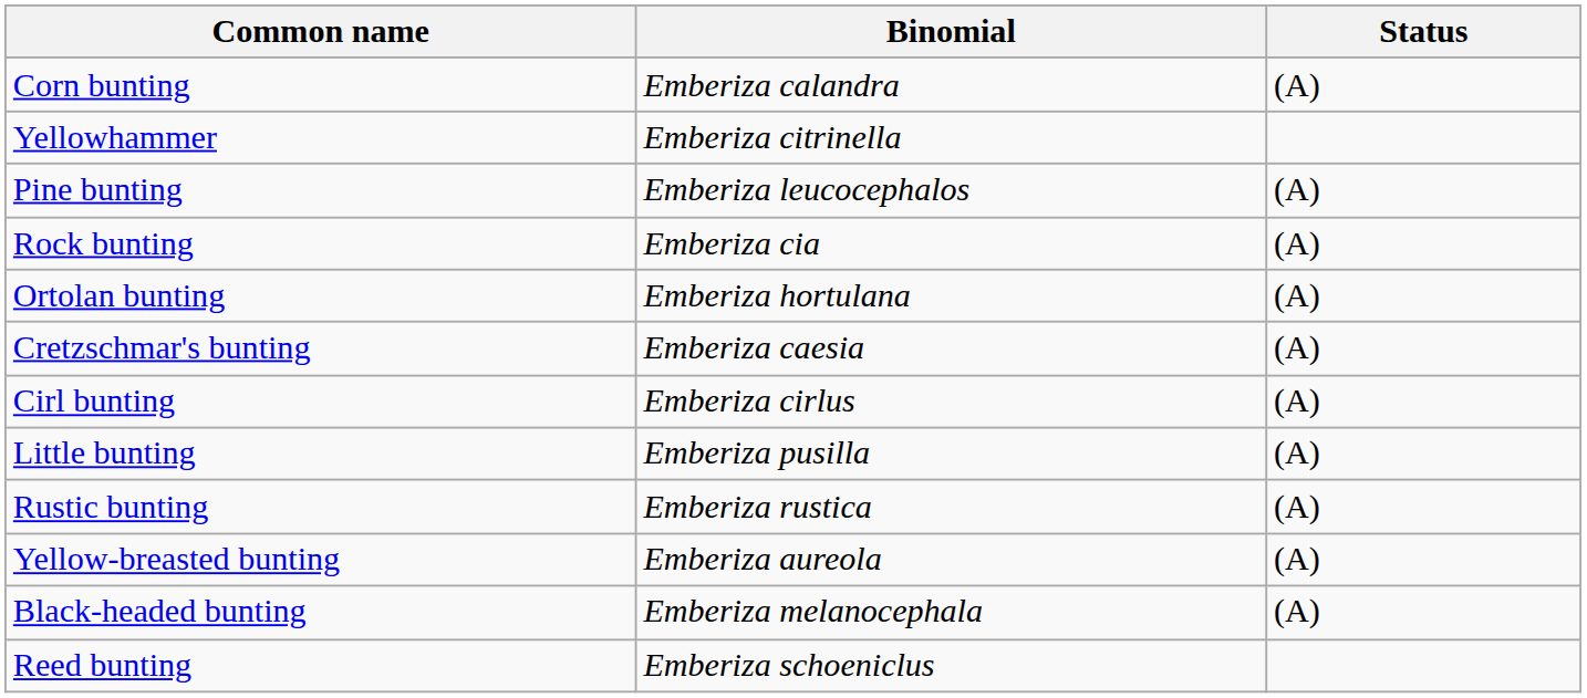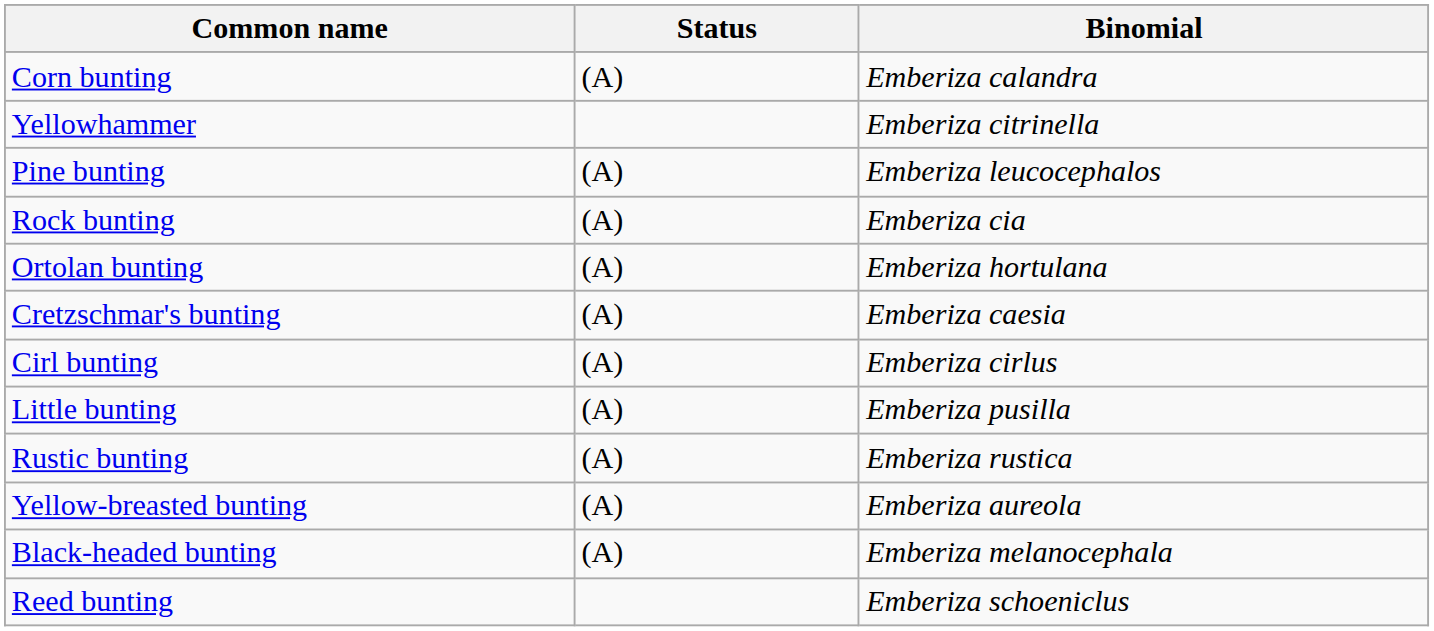columns swapped: Binomial <-> Status
